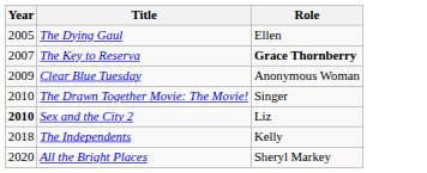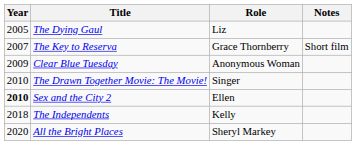+ column: Notes | Short film
The Dying Gaul | Role: Ellen -> Liz
The Key to Reserva | Role: bold -> normal
Sex and the City 2 | Role: Liz -> Ellen
